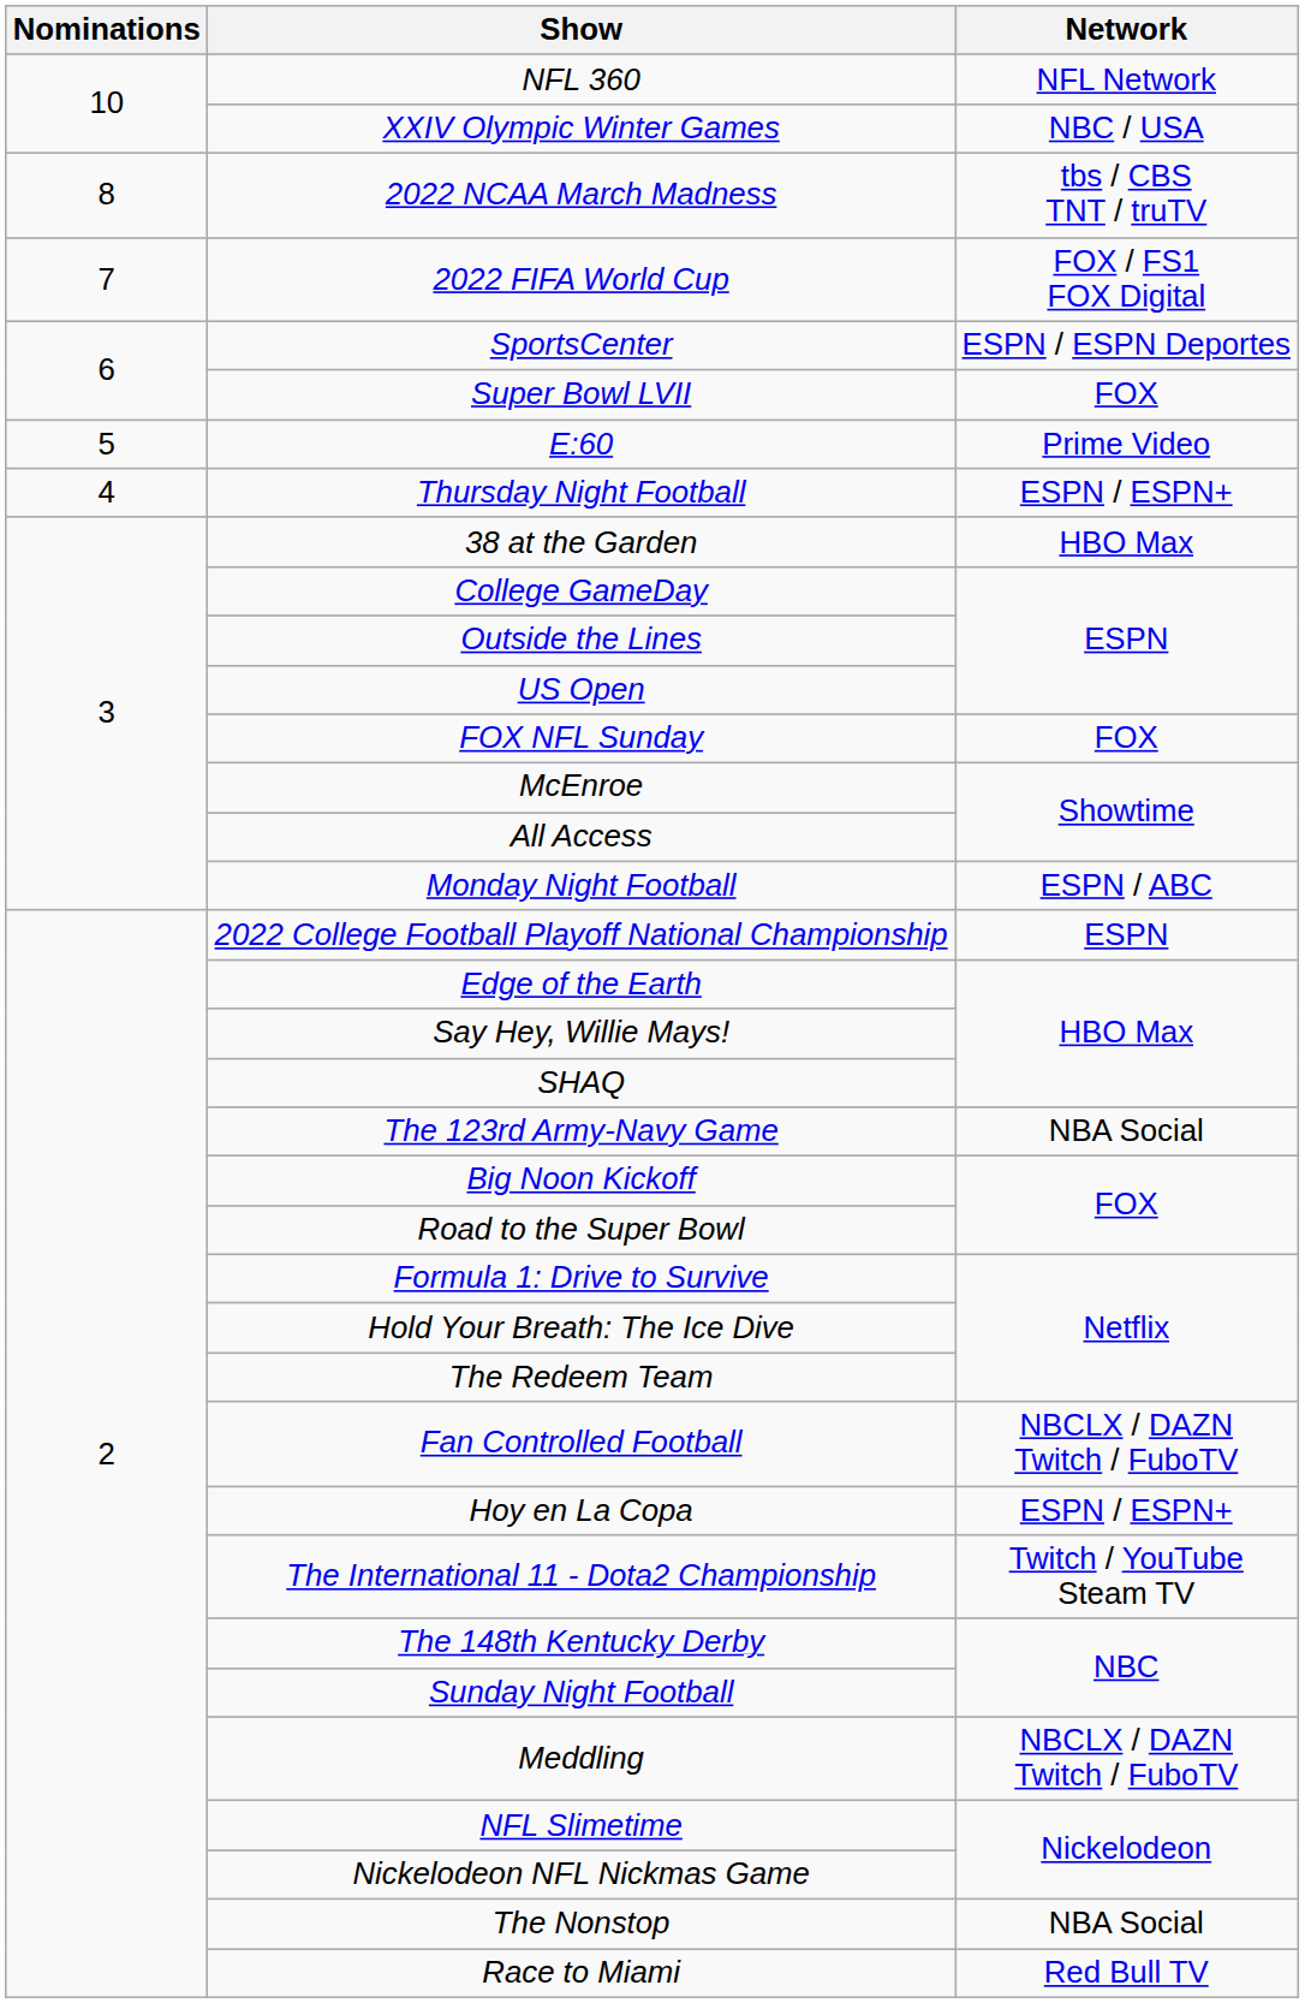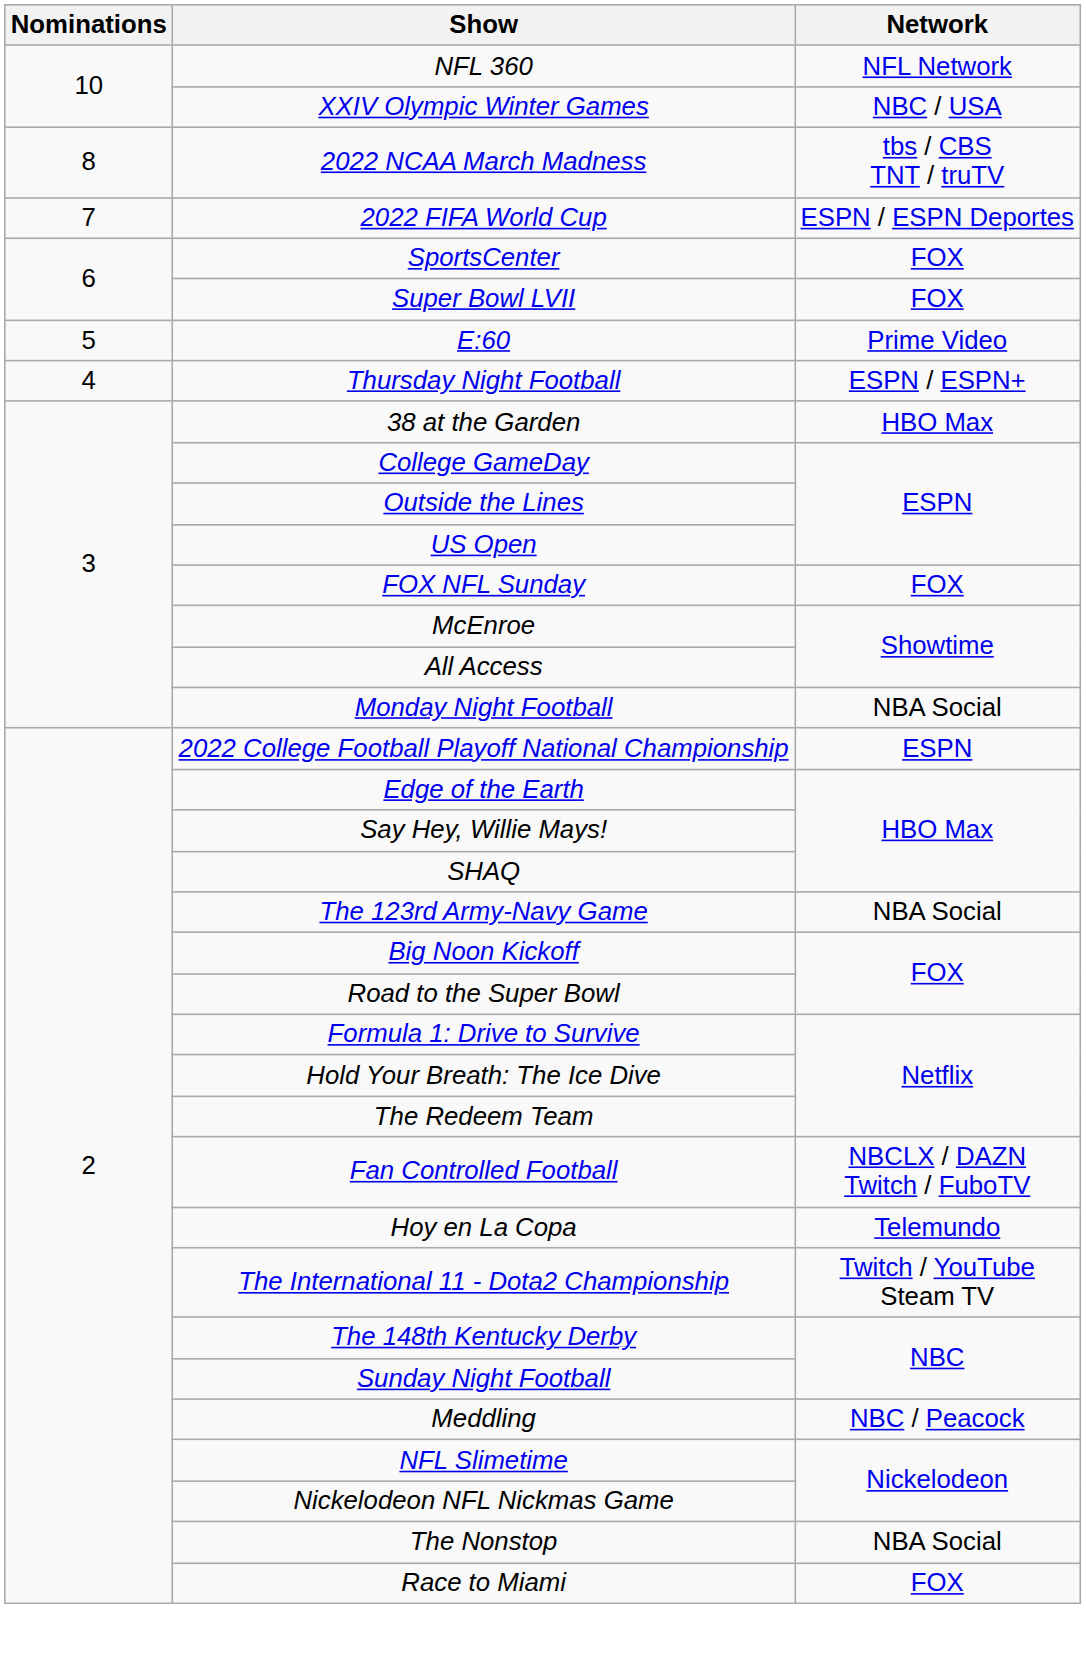2022 FIFA World Cup | Network: FOX / FS1 FOX Digital -> ESPN / ESPN Deportes
SportsCenter | Network: ESPN / ESPN Deportes -> FOX
Monday Night Football | Network: ESPN / ABC -> NBA Social
Hoy en La Copa | Network: ESPN / ESPN+ -> Telemundo
Meddling | Network: NBCLX / DAZN Twitch / FuboTV -> NBC / Peacock
Race to Miami | Network: Red Bull TV -> FOX
